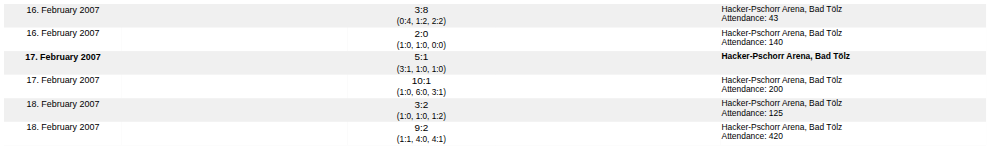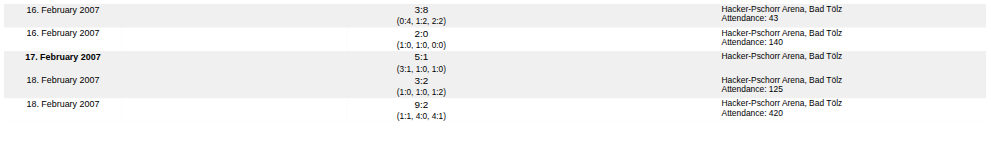5:1 (3:1, 1:0, 1:0) | column 5: bold -> normal
- row: 17. February 2007 | 10:1 (1:0, 6:0, 3:1) | Hacker-Pschorr Arena, Bad Tölz Attendance: 200
